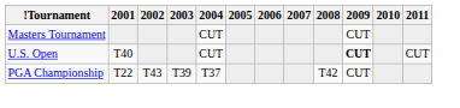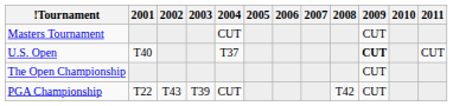U.S. Open | 2004: CUT -> T37
+ row: The Open Championship | CUT
PGA Championship | 2004: T37 -> CUT
